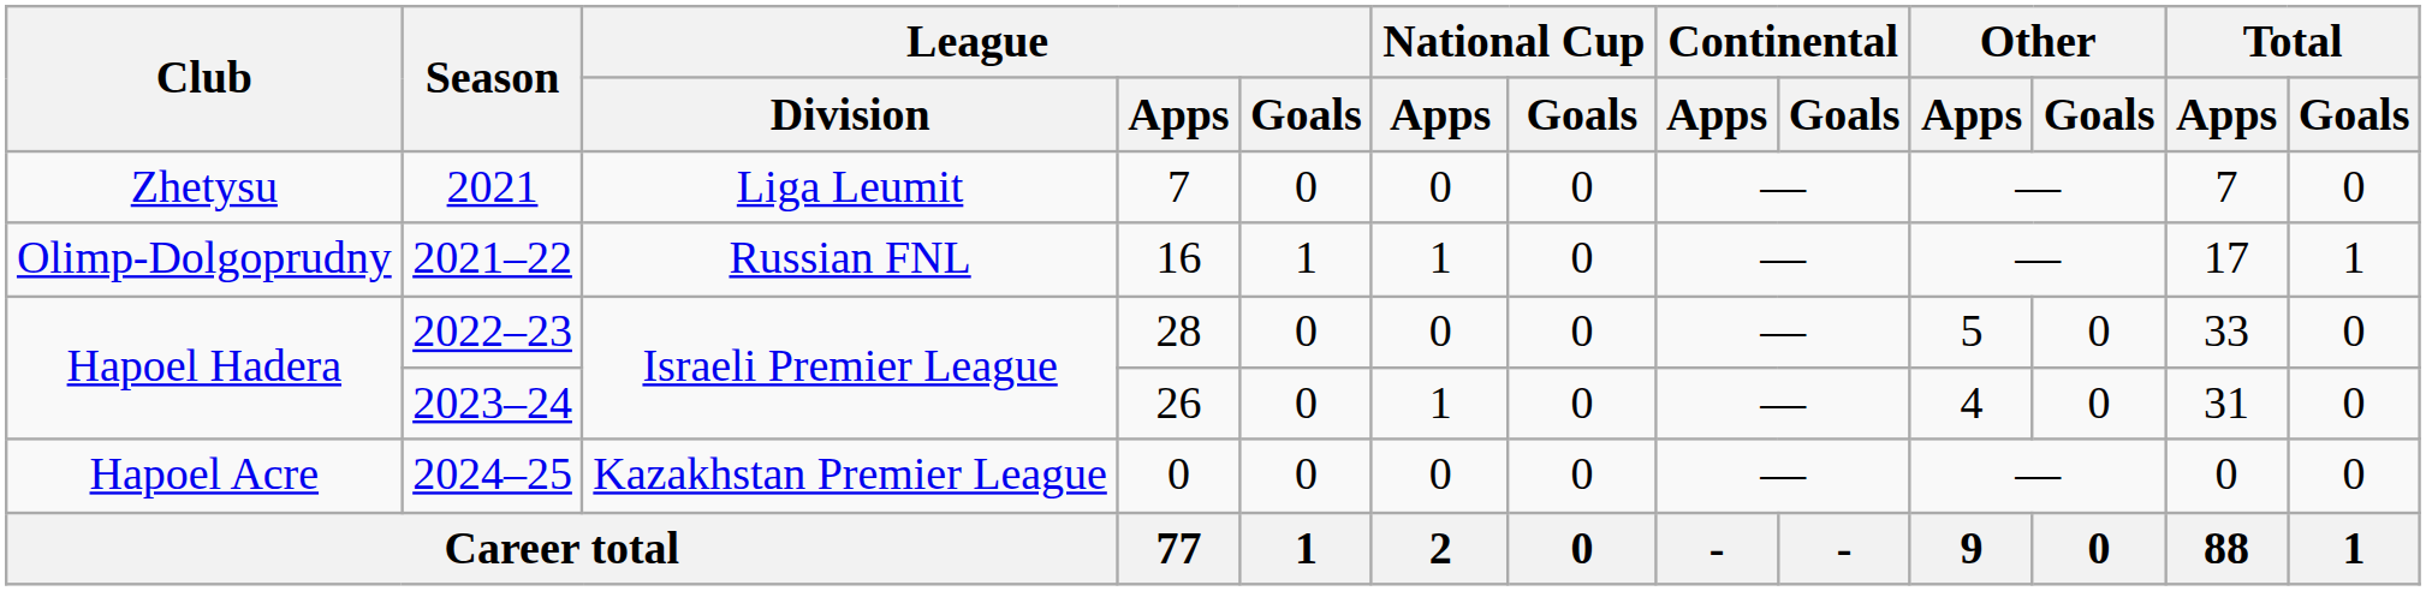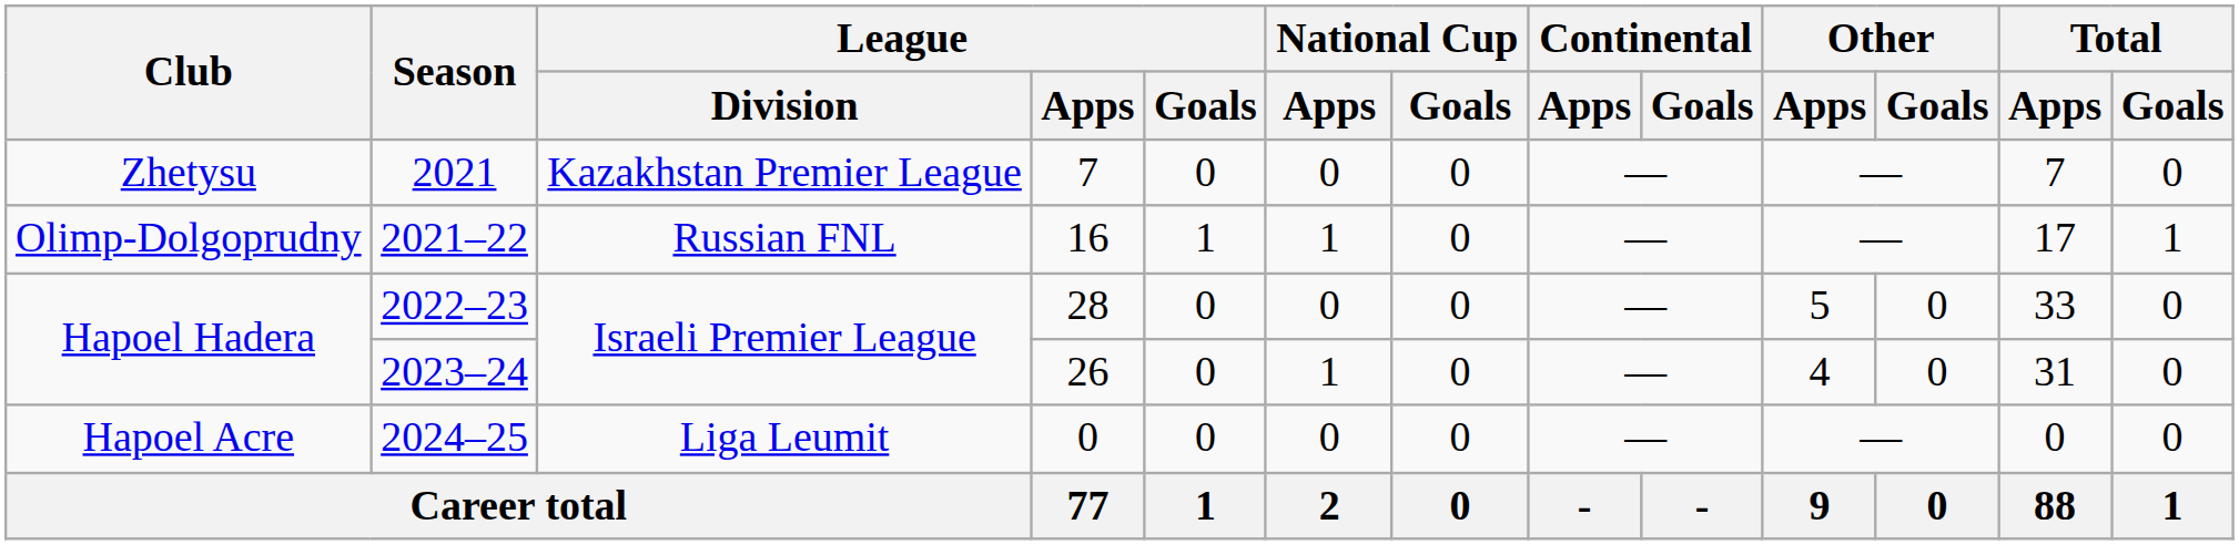2021 | League / Division: Liga Leumit -> Kazakhstan Premier League
2024–25 | League / Division: Kazakhstan Premier League -> Liga Leumit
